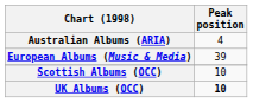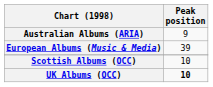Australian Albums (ARIA) | Peak position: 4 -> 9
